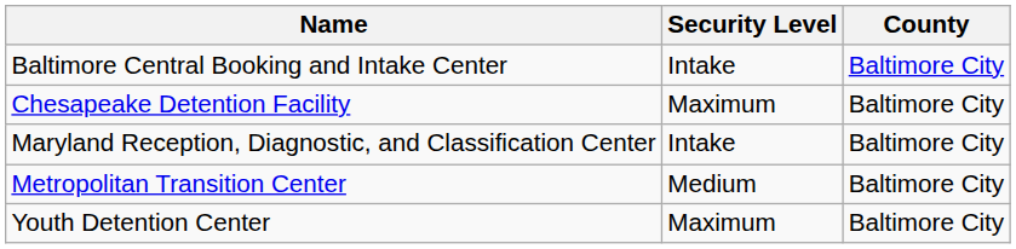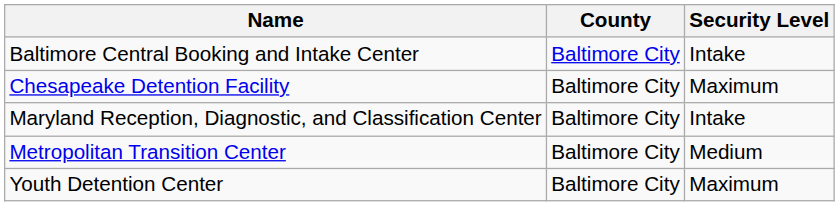columns swapped: Security Level <-> County
